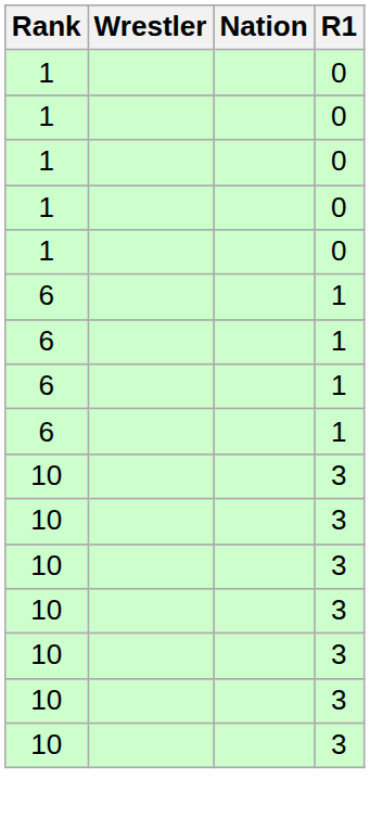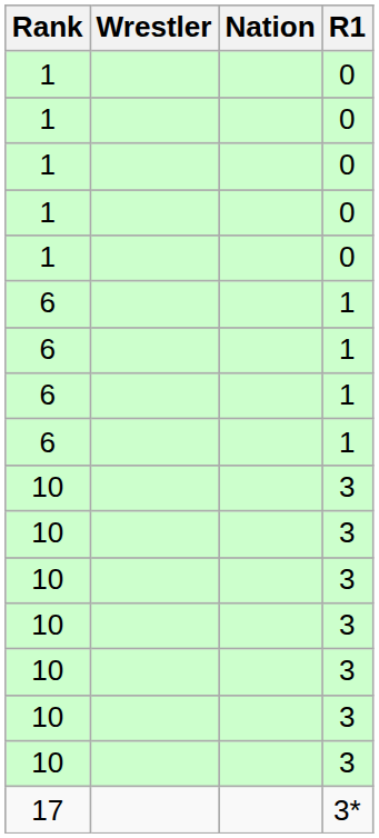+ row: 17 | 3*
